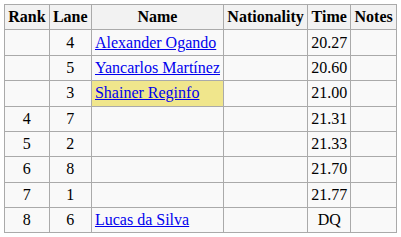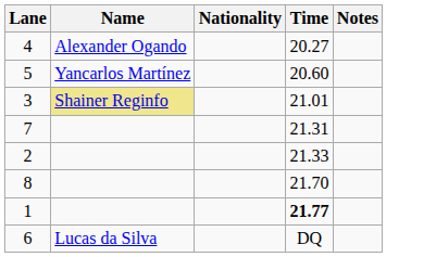- column: Rank | 4 | 5 | 6 | 7 | 8
3 | Time: 21.00 -> 21.01
1 | Time: normal -> bold
